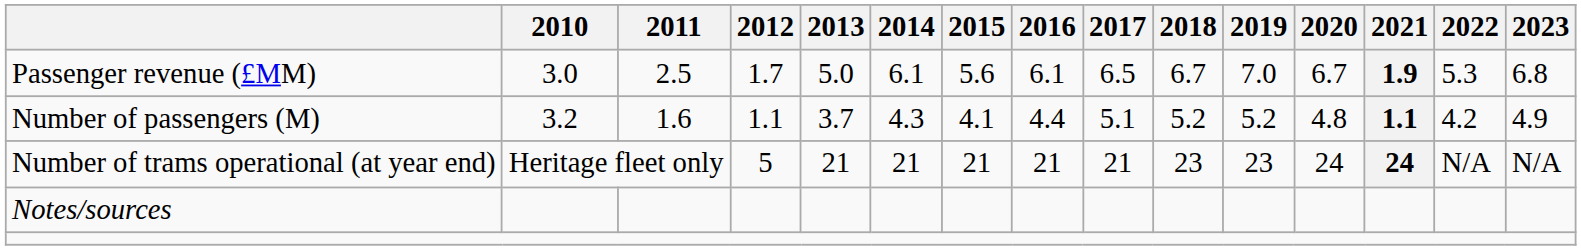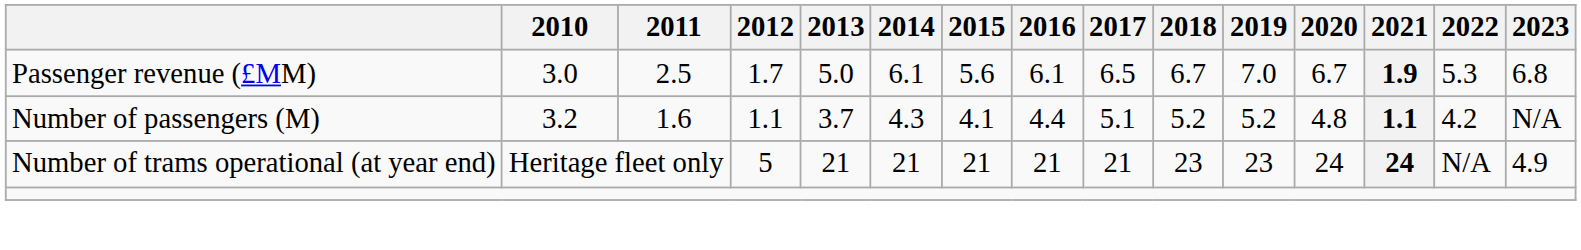Number of passengers (M) | 2023: 4.9 -> N/A
Number of trams operational (at year end) | 2023: N/A -> 4.9
- row: Notes/sources
